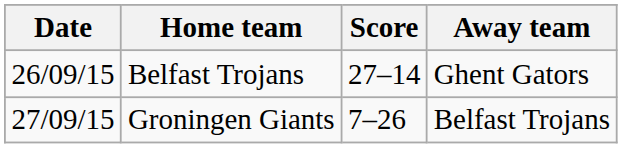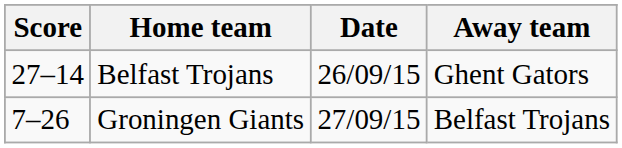columns swapped: Date <-> Score
